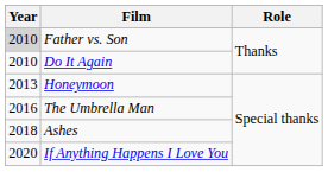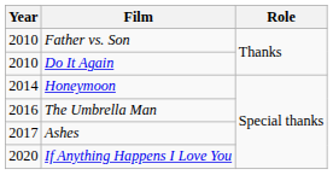Father vs. Son | Year: lightgrey background -> no background
Honeymoon | Year: 2013 -> 2014
Ashes | Year: 2018 -> 2017
